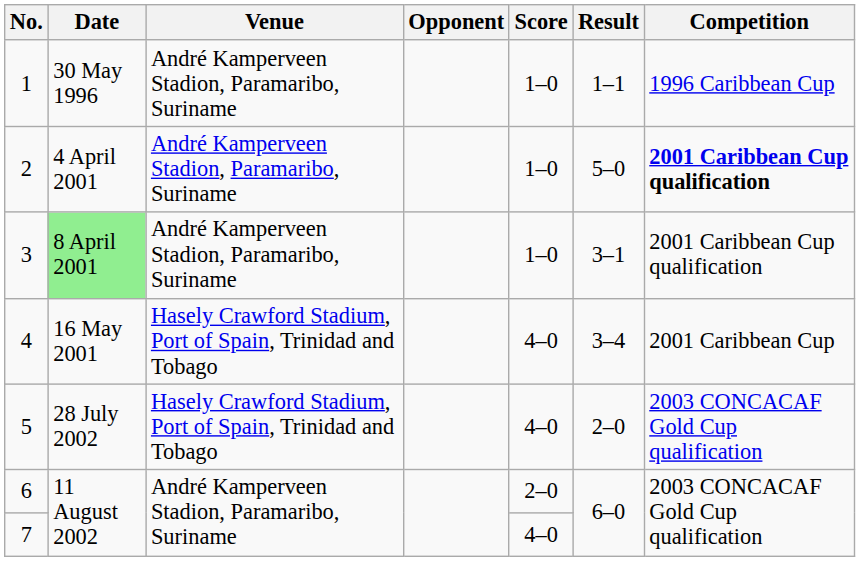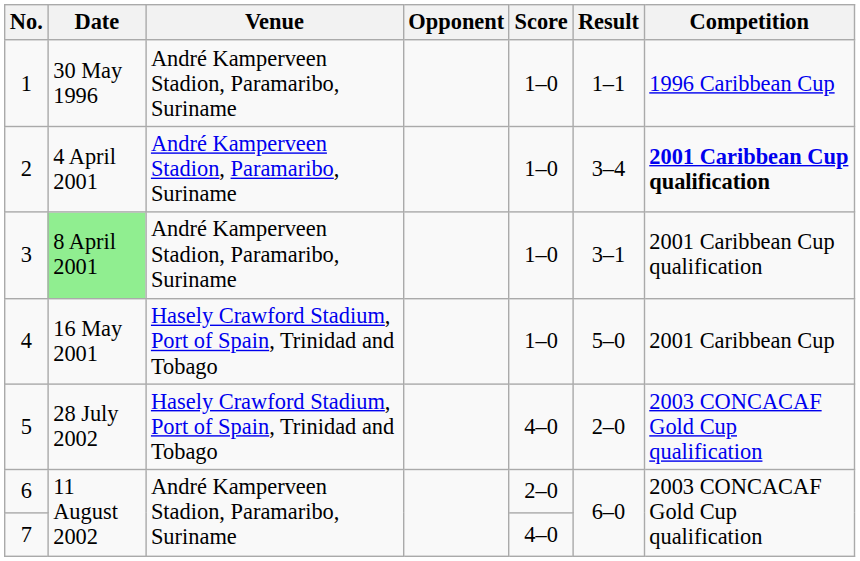2 | Result: 5–0 -> 3–4
4 | Score: 4–0 -> 1–0
4 | Result: 3–4 -> 5–0
